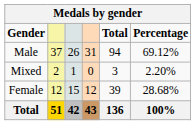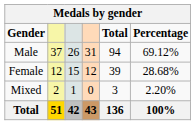rows swapped: Female <-> Mixed
